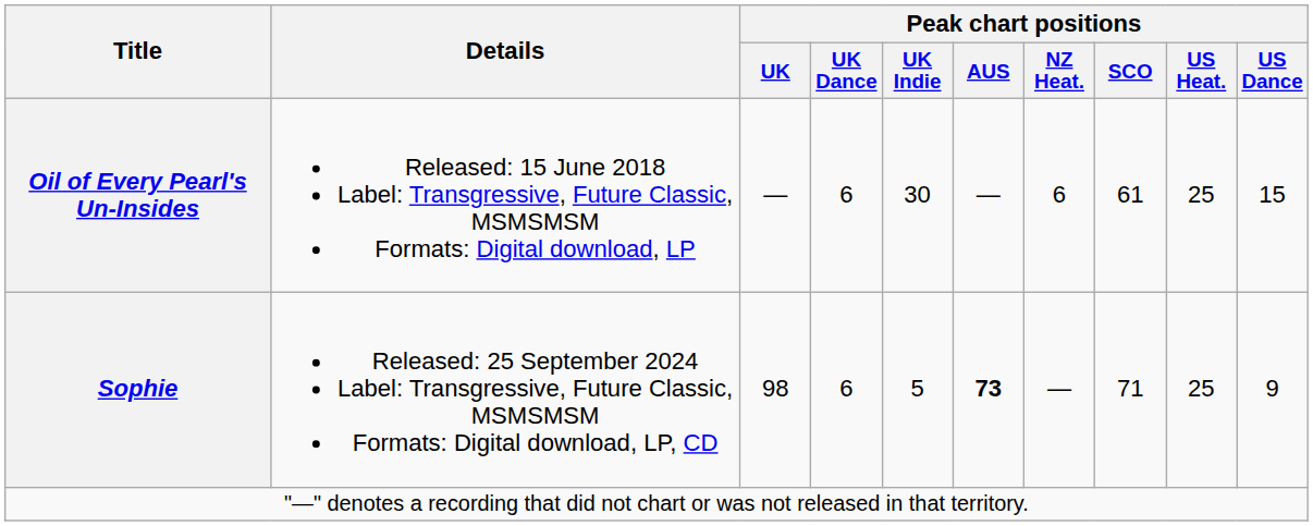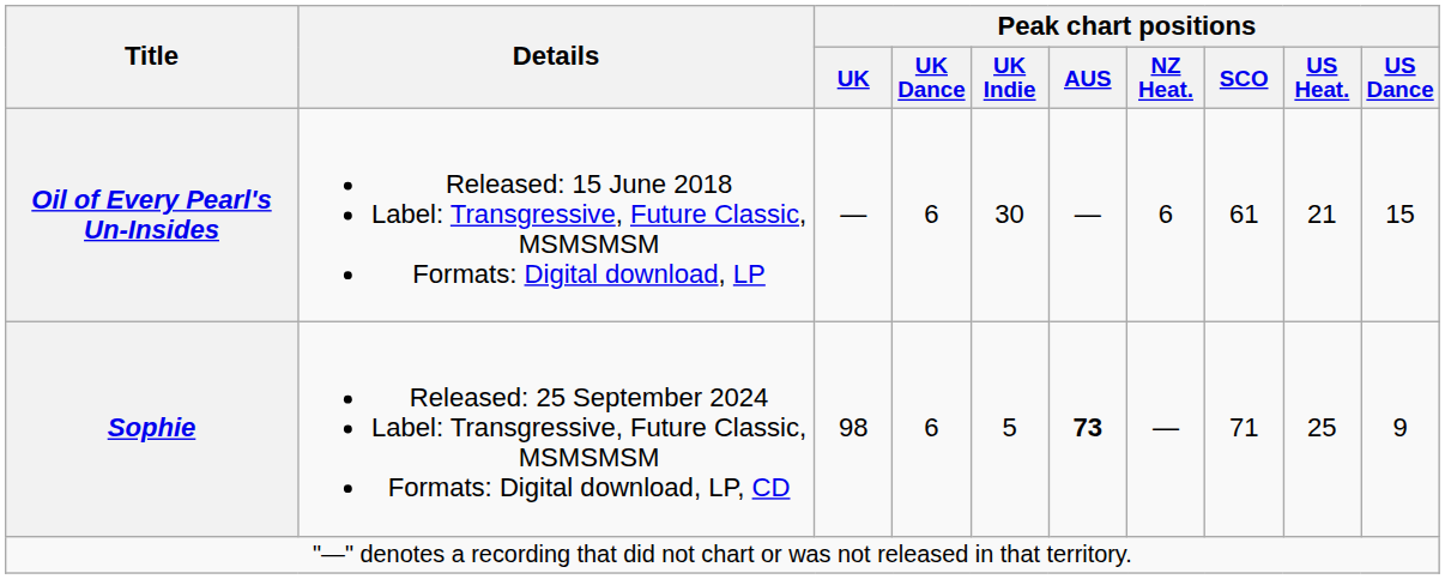Oil of Every Pearl's Un-Insides | Peak chart positions / US Heat.: 25 -> 21
